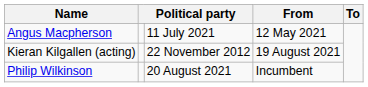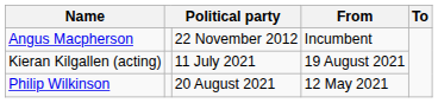Angus Macpherson | column 3: 11 July 2021 -> 22 November 2012
Angus Macpherson | From: 12 May 2021 -> Incumbent
Kieran Kilgallen (acting) | column 3: 22 November 2012 -> 11 July 2021
Philip Wilkinson | From: Incumbent -> 12 May 2021
